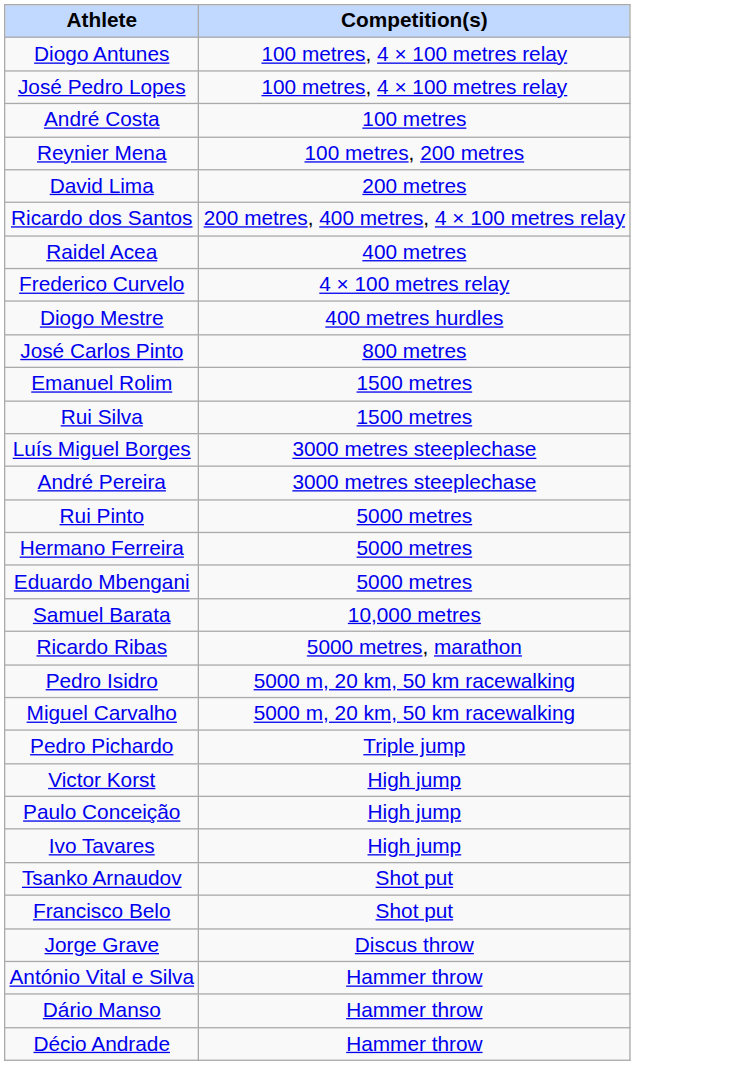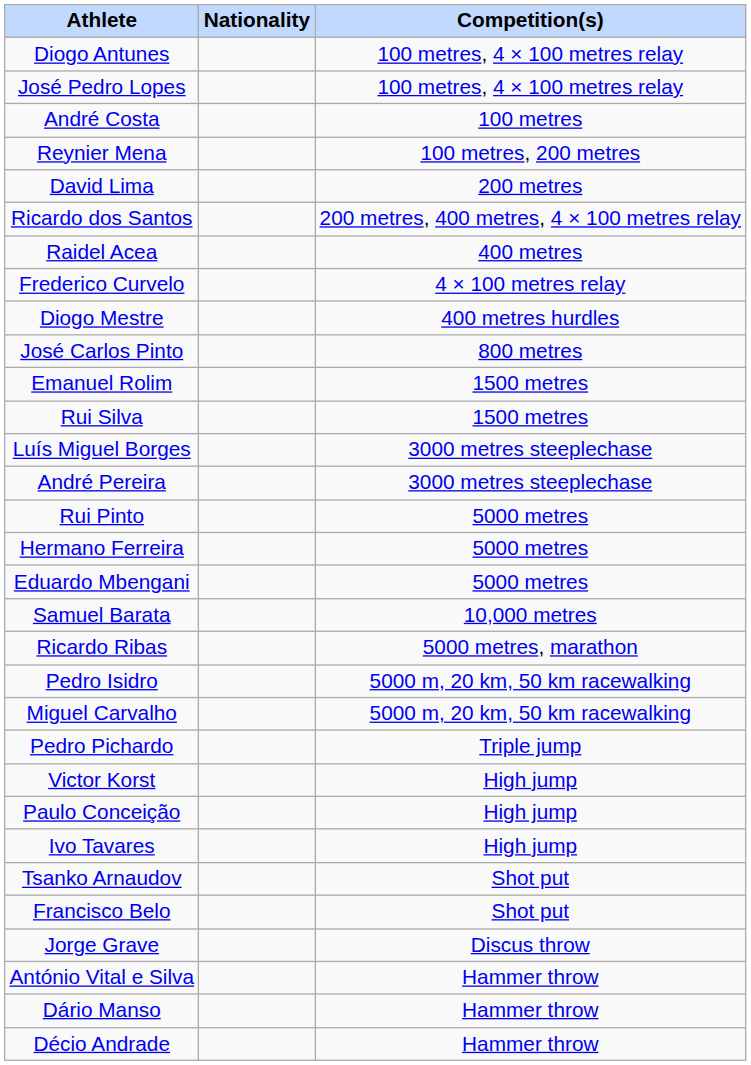+ column: Nationality
